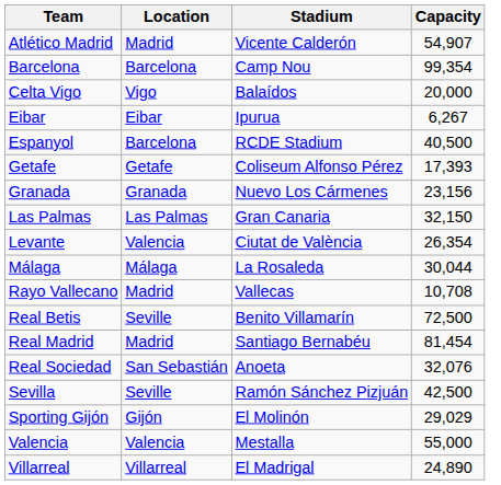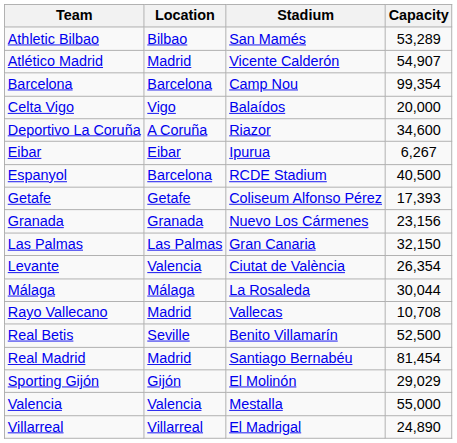+ row: Athletic Bilbao | Bilbao | San Mamés | 53,289
+ row: Deportivo La Coruña | A Coruña | Riazor | 34,600
Real Betis | Capacity: 72,500 -> 52,500
- row: Real Sociedad | San Sebastián | Anoeta | 32,076
- row: Sevilla | Seville | Ramón Sánchez Pizjuán | 42,500
